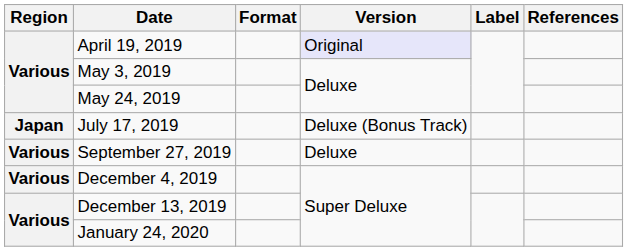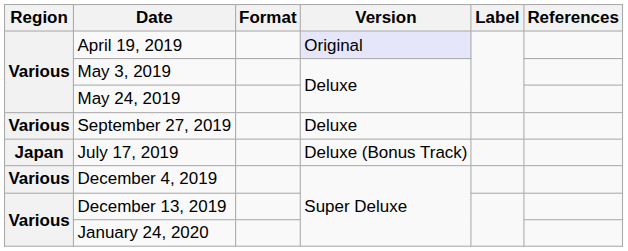rows swapped: July 17, 2019 <-> September 27, 2019
